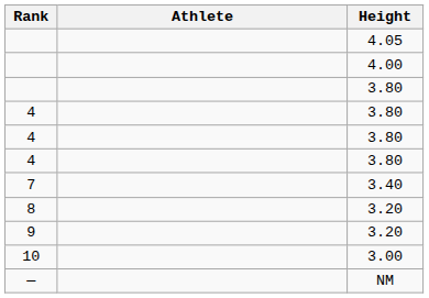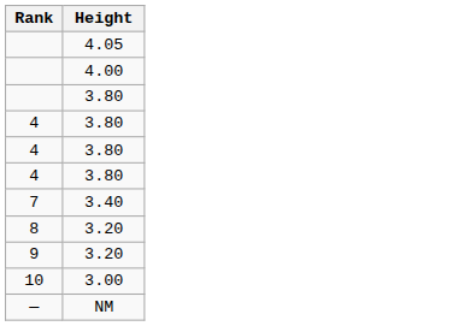- column: Athlete
